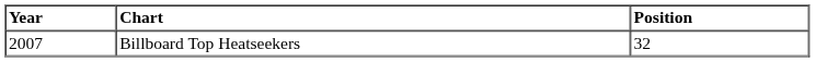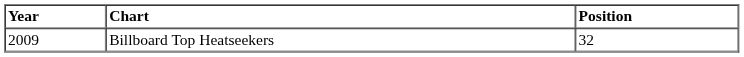Billboard Top Heatseekers | Year: 2007 -> 2009
